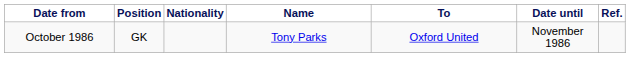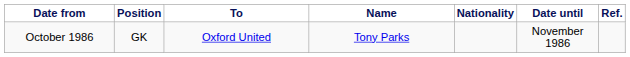columns swapped: Nationality <-> To
